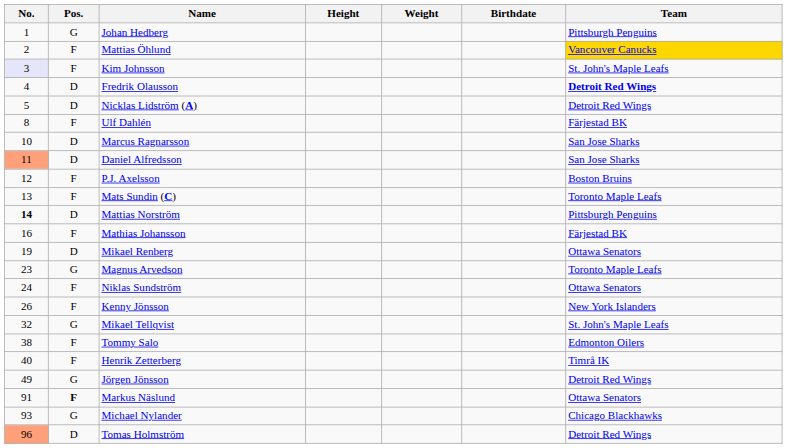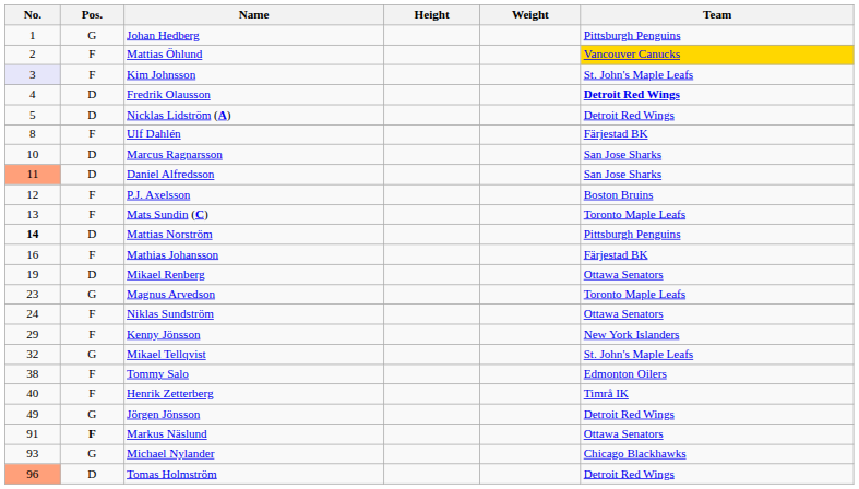- column: Birthdate
Kenny Jönsson | No.: 26 -> 29
